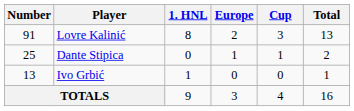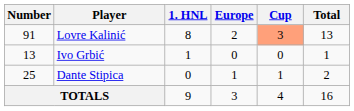Lovre Kalinić | Cup: no background -> lightsalmon background
rows swapped: Dante Stipica <-> Ivo Grbić
